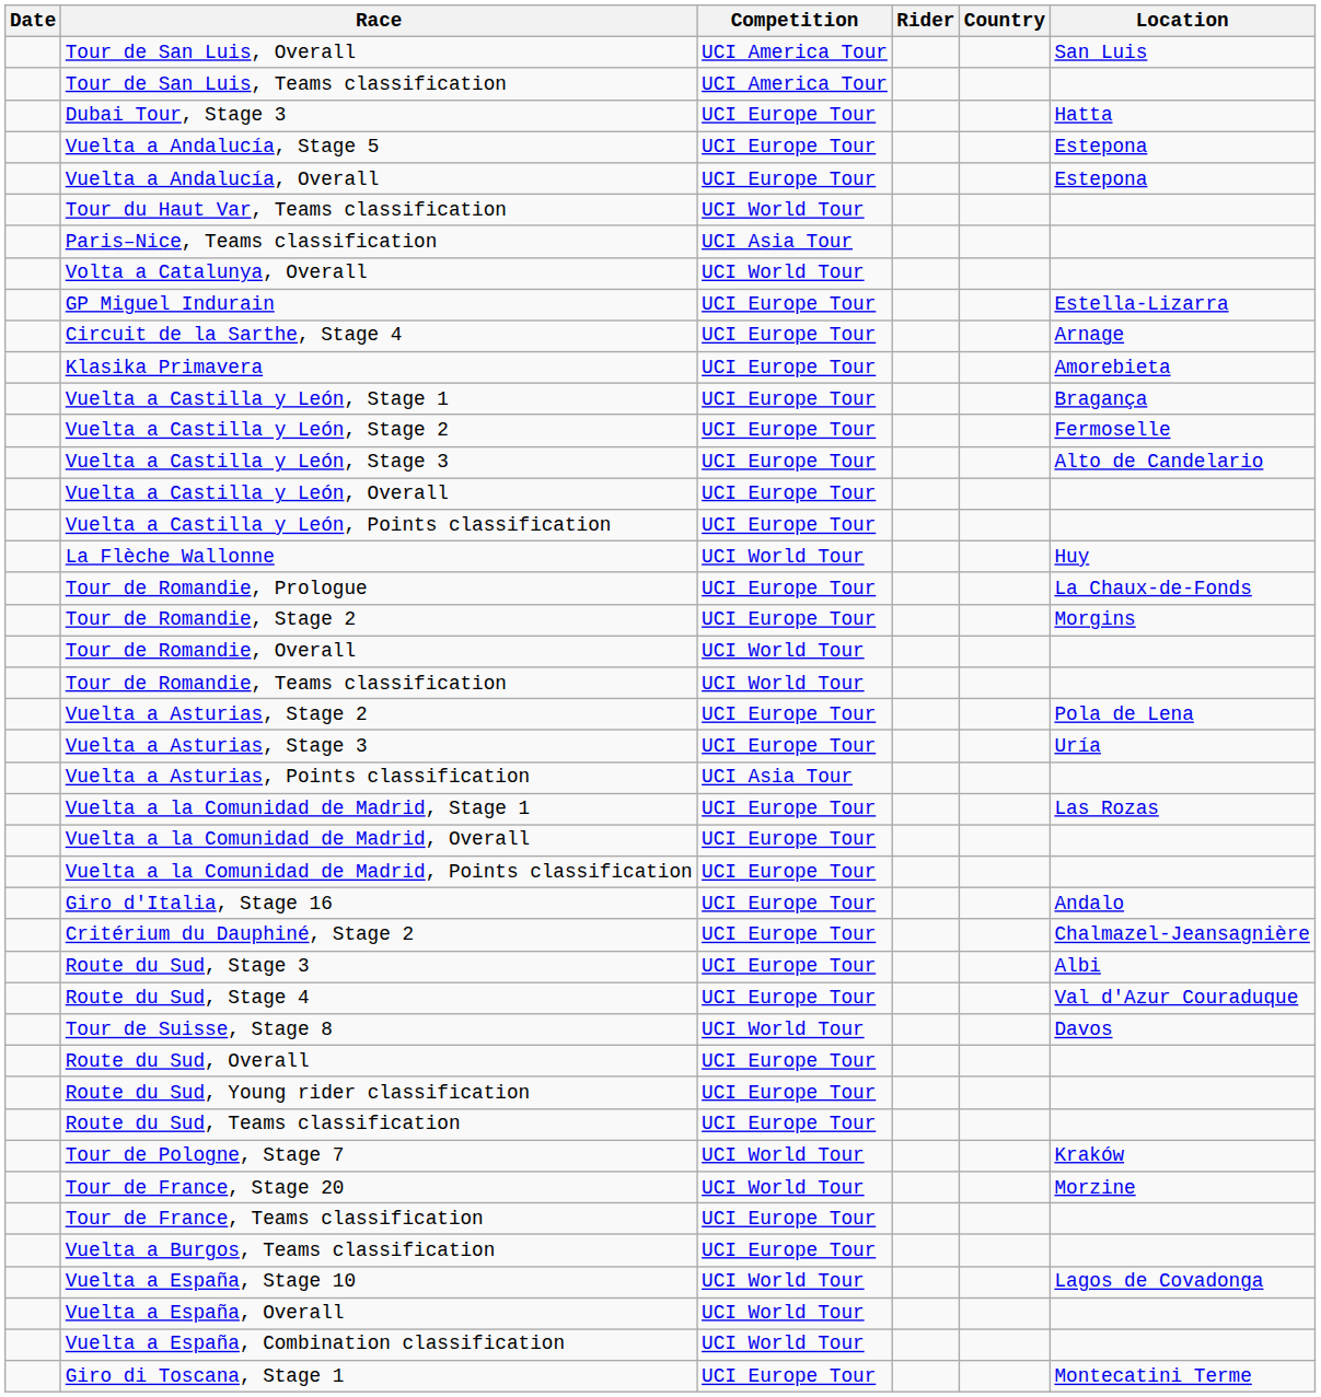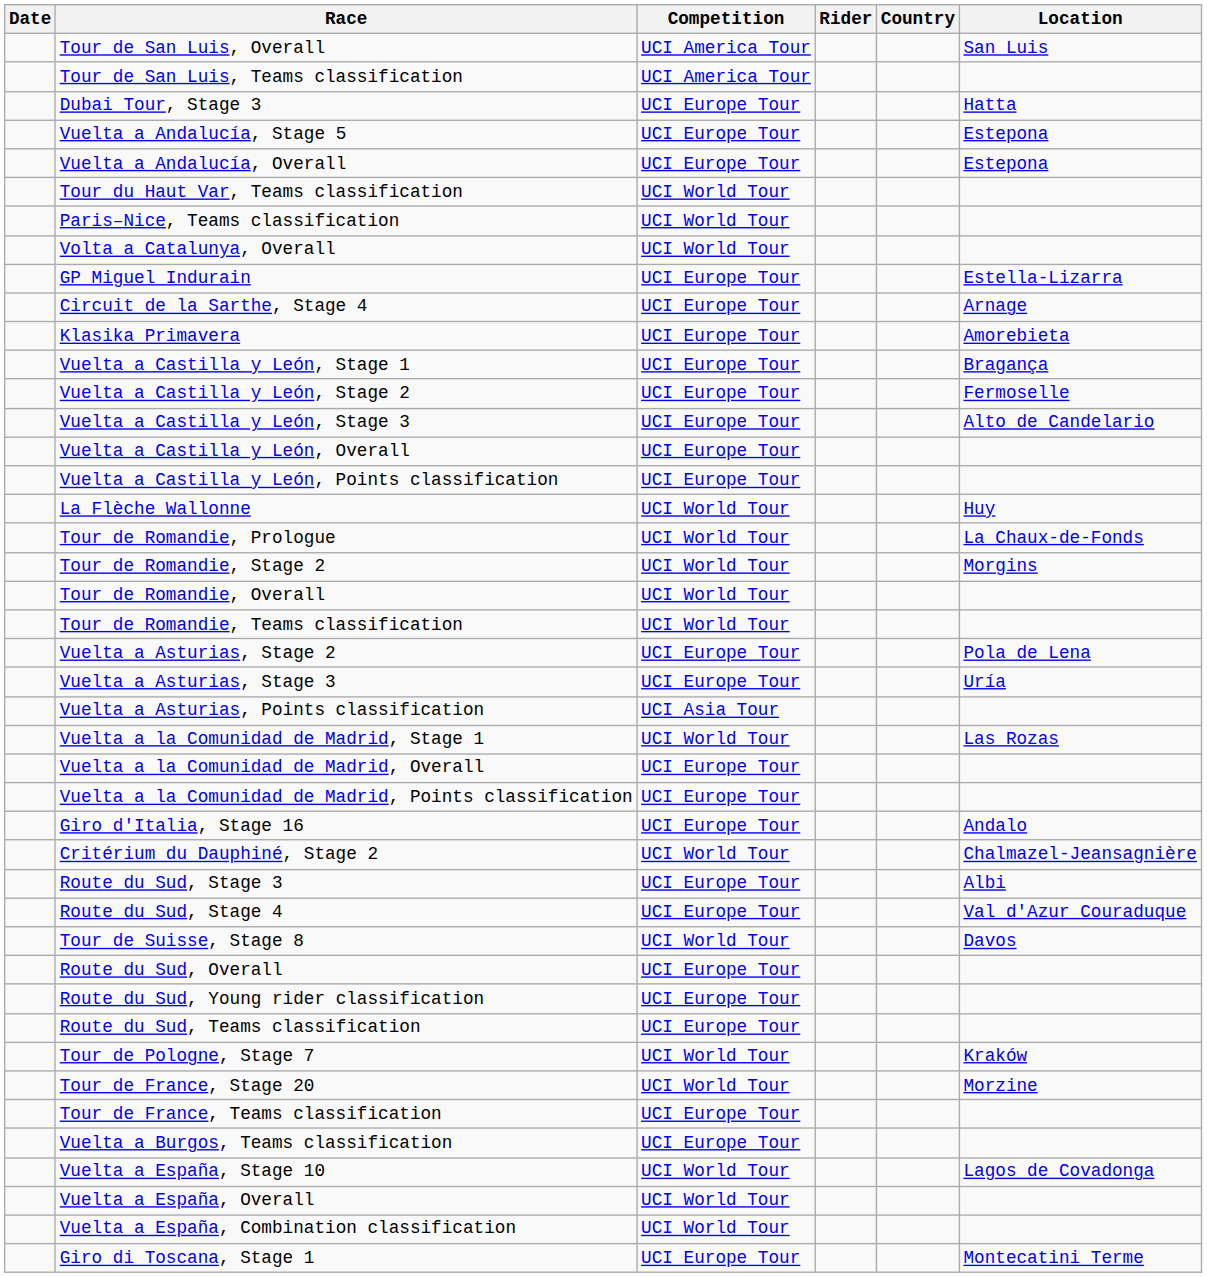Paris–Nice, Teams classification | Competition: UCI Asia Tour -> UCI World Tour
Tour de Romandie, Prologue | Competition: UCI Europe Tour -> UCI World Tour
Tour de Romandie, Stage 2 | Competition: UCI Europe Tour -> UCI World Tour
Vuelta a la Comunidad de Madrid, Stage 1 | Competition: UCI Europe Tour -> UCI World Tour
Critérium du Dauphiné, Stage 2 | Competition: UCI Europe Tour -> UCI World Tour
